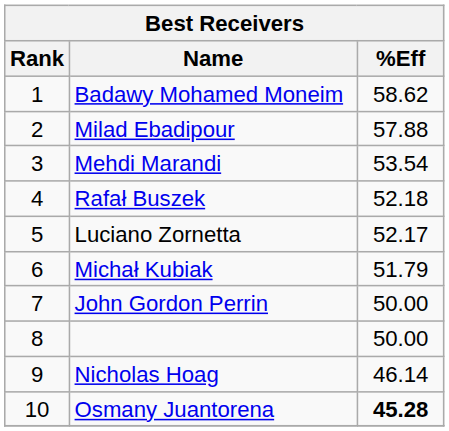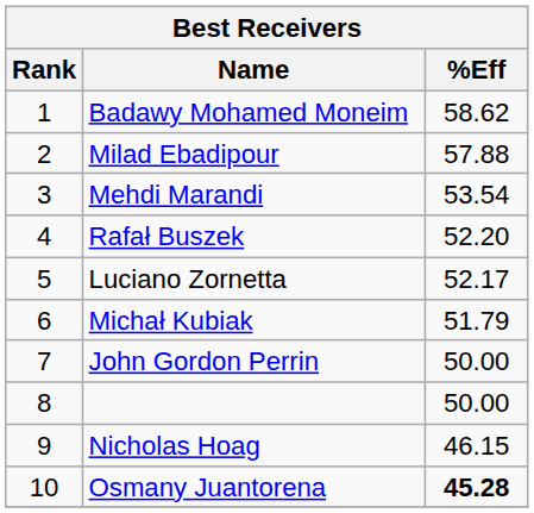Rafał Buszek | %Eff: 52.18 -> 52.20
Nicholas Hoag | %Eff: 46.14 -> 46.15
